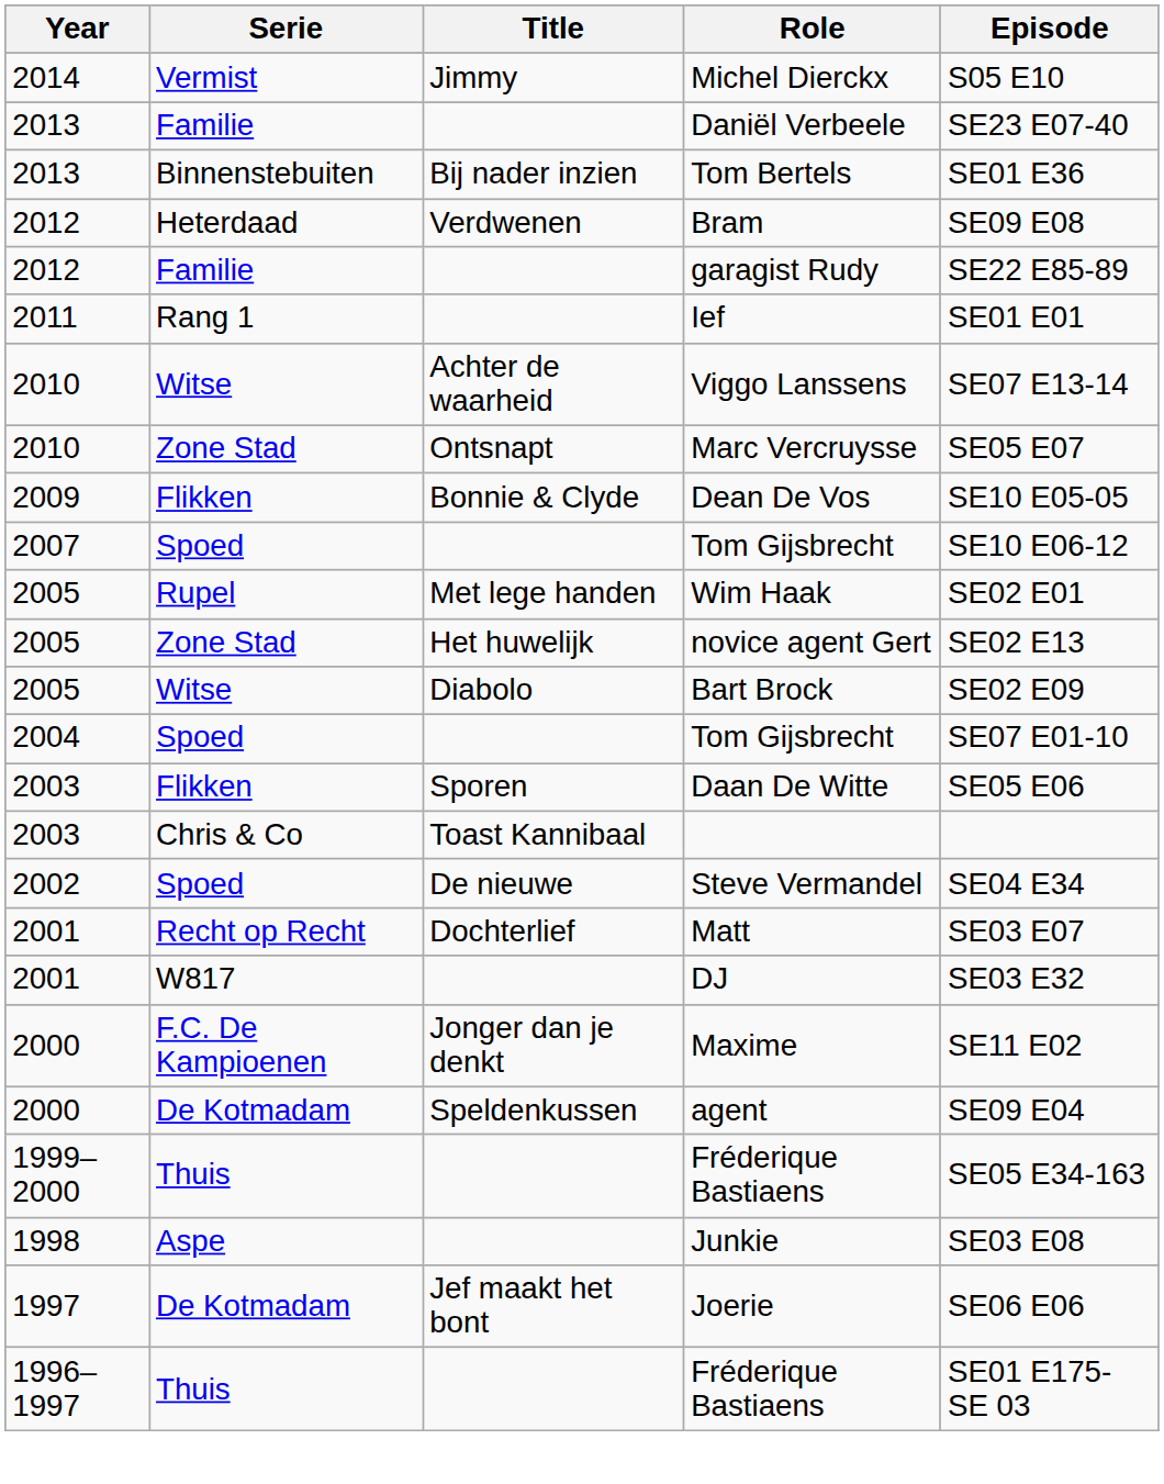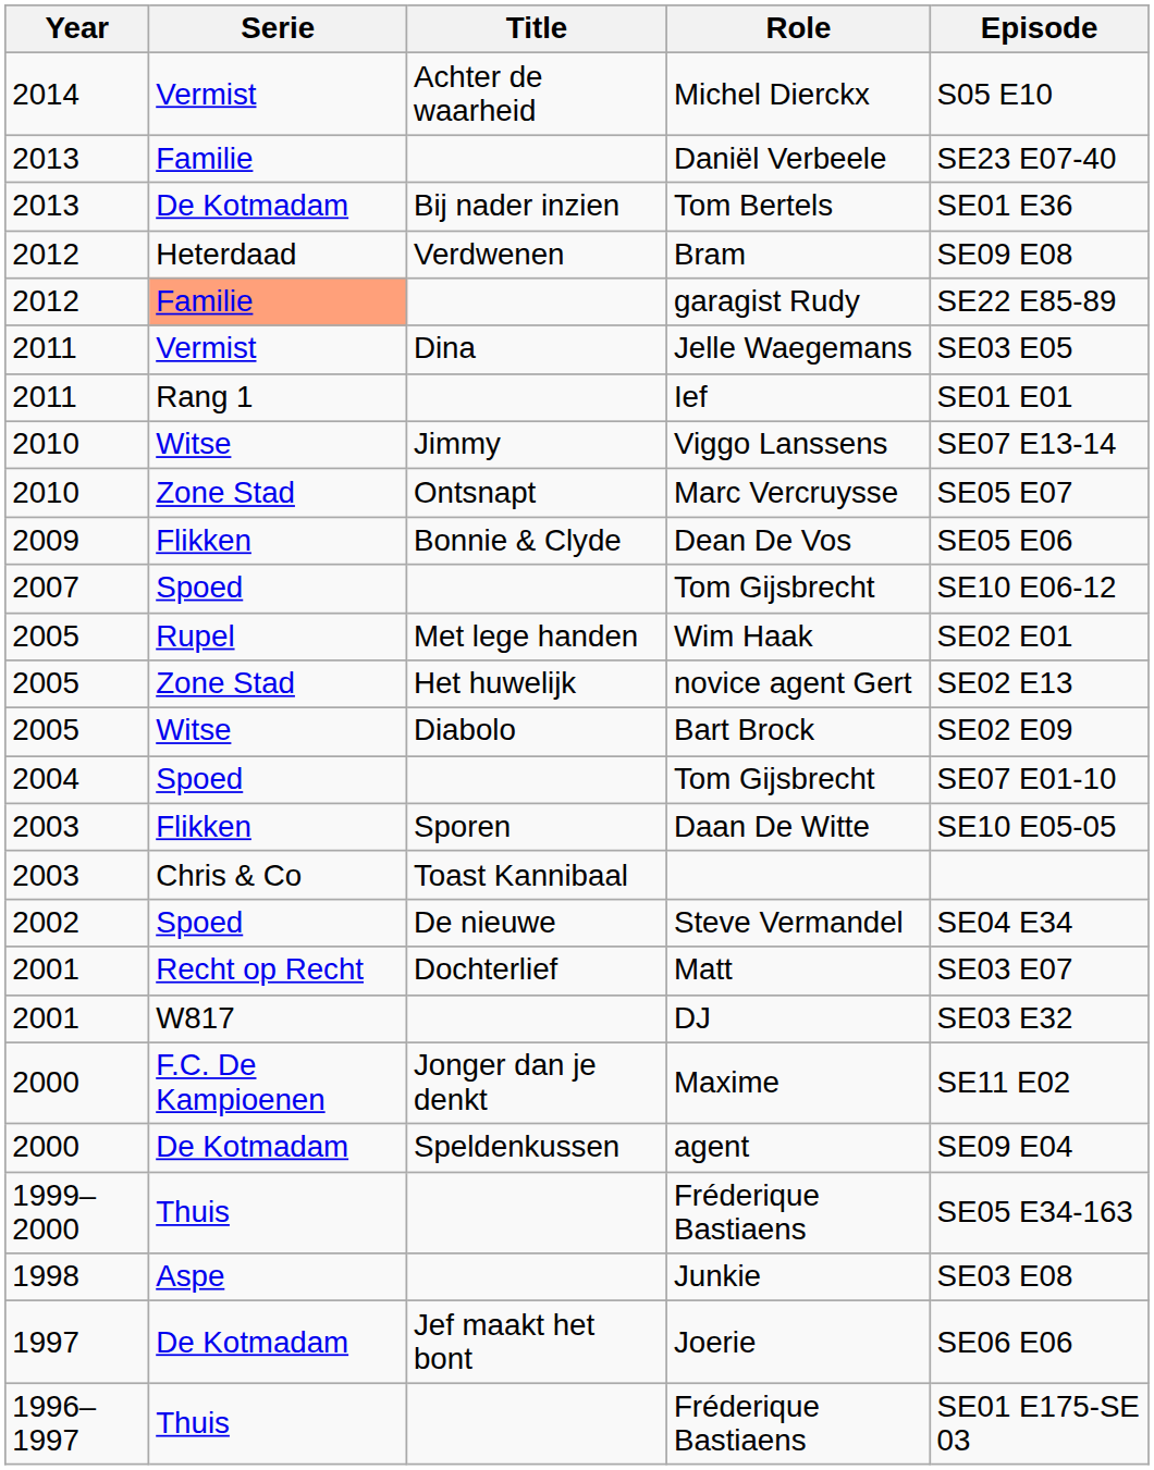Michel Dierckx | Title: Jimmy -> Achter de waarheid
Tom Bertels | Serie: Binnenstebuiten -> De Kotmadam
garagist Rudy | Serie: no background -> lightsalmon background
+ row: 2011 | Vermist | Dina | Jelle Waegemans | SE03 E05
Viggo Lanssens | Title: Achter de waarheid -> Jimmy
Dean De Vos | Episode: SE10 E05-05 -> SE05 E06
Daan De Witte | Episode: SE05 E06 -> SE10 E05-05
